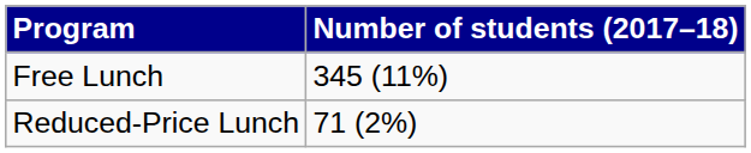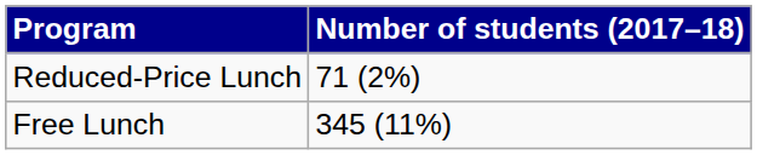rows swapped: Free Lunch <-> Reduced-Price Lunch
